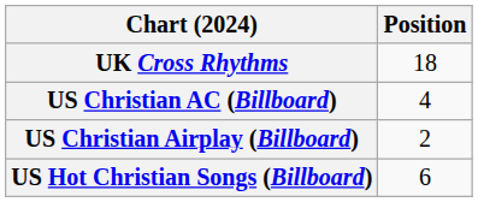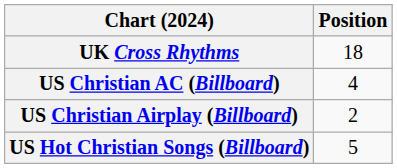US Hot Christian Songs (Billboard) | Position: 6 -> 5
